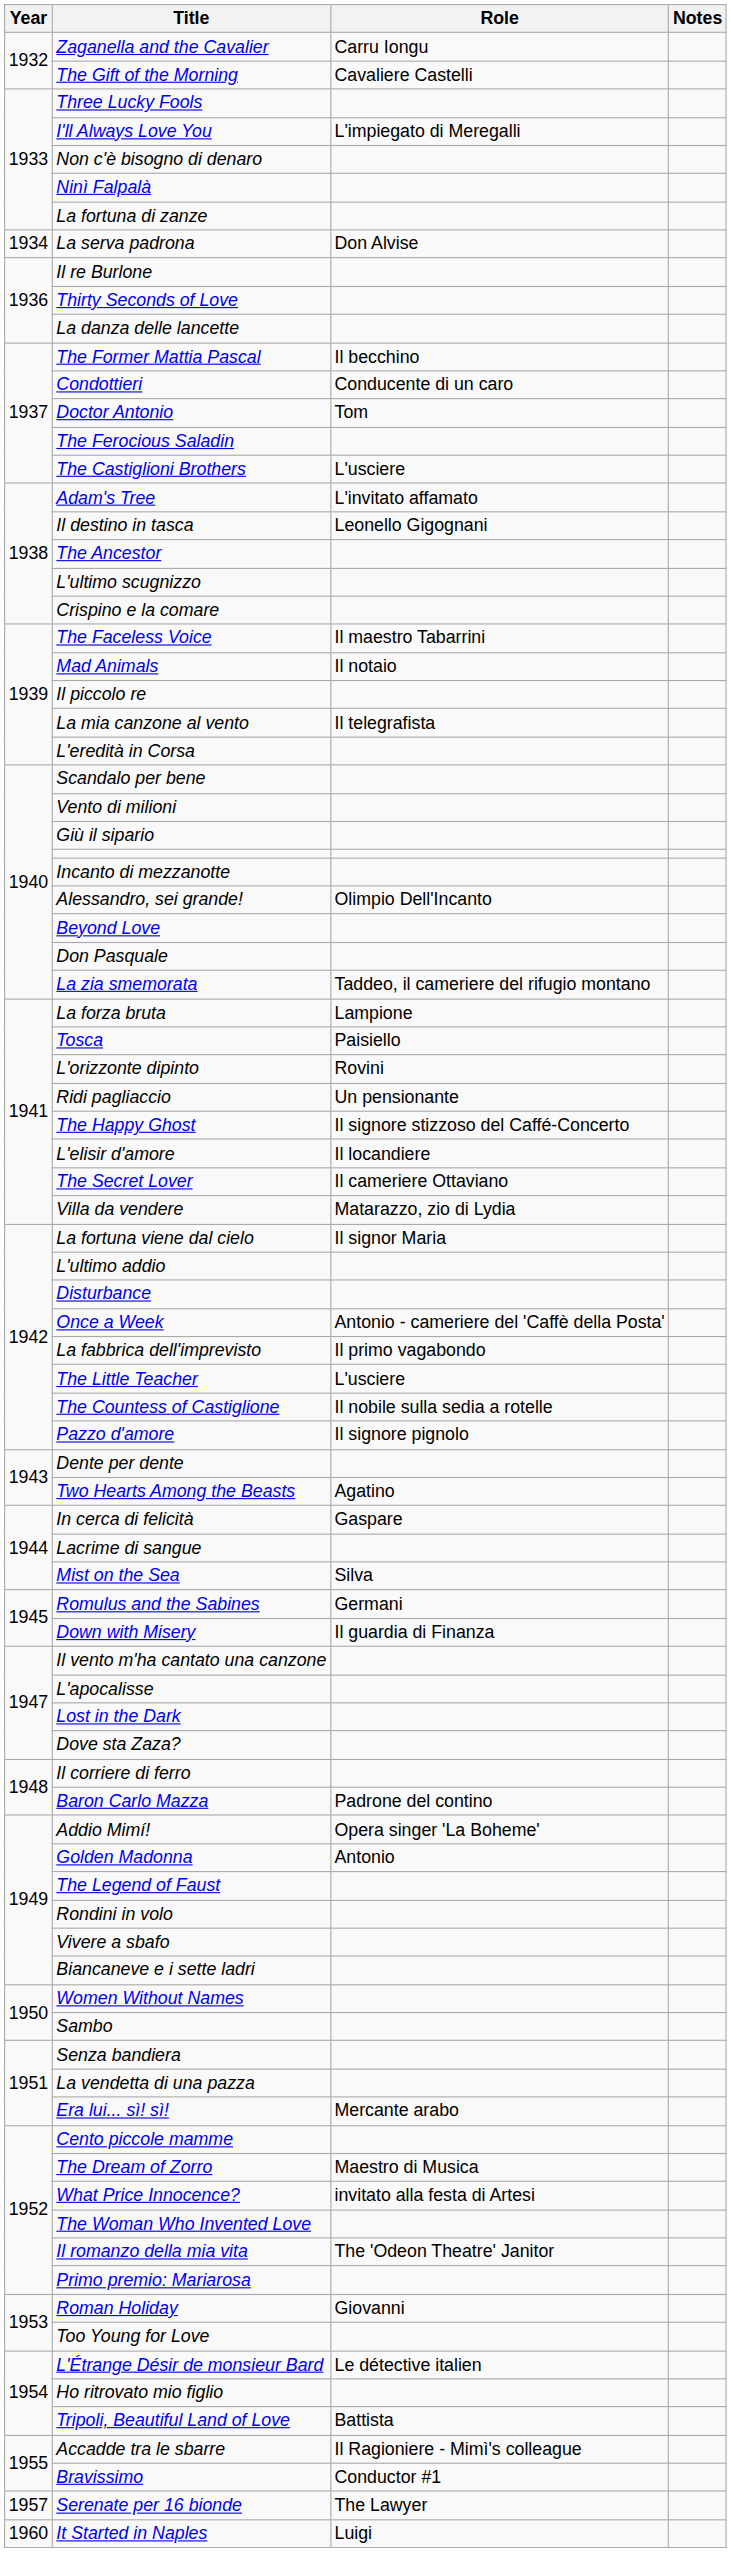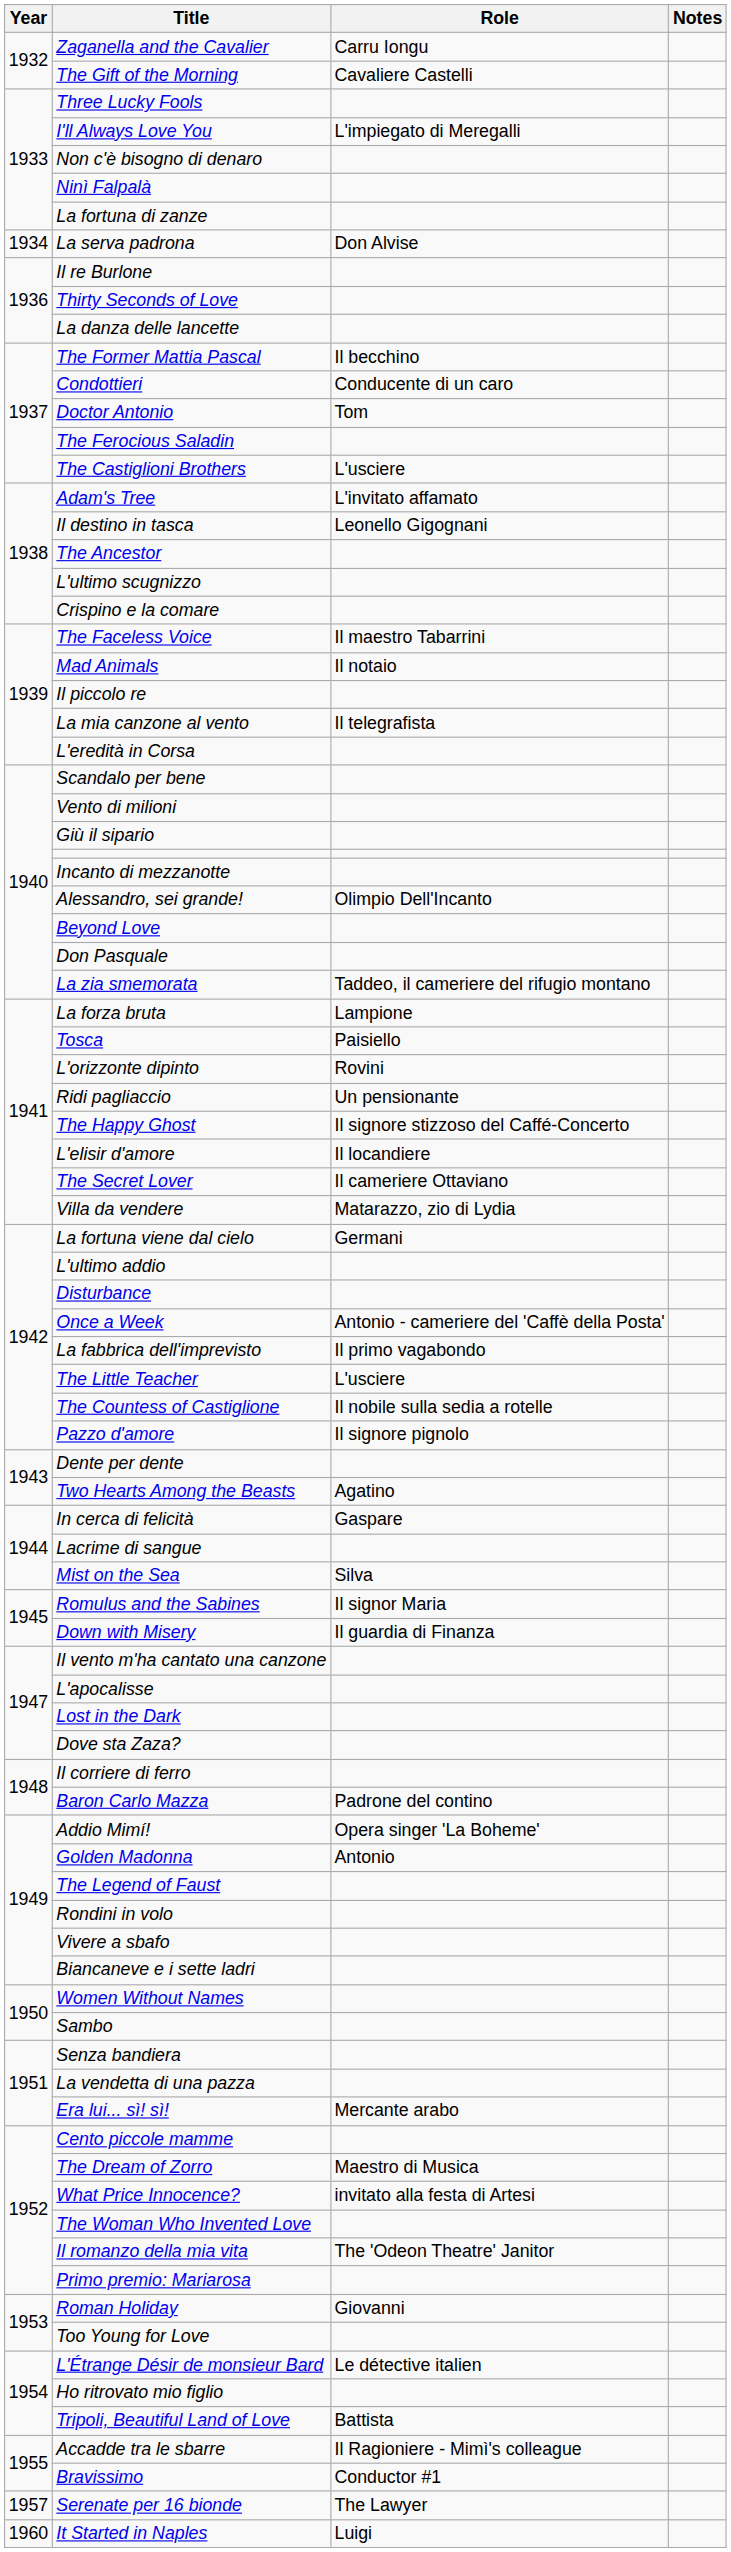La fortuna viene dal cielo | Role: Il signor Maria -> Germani
Romulus and the Sabines | Role: Germani -> Il signor Maria
